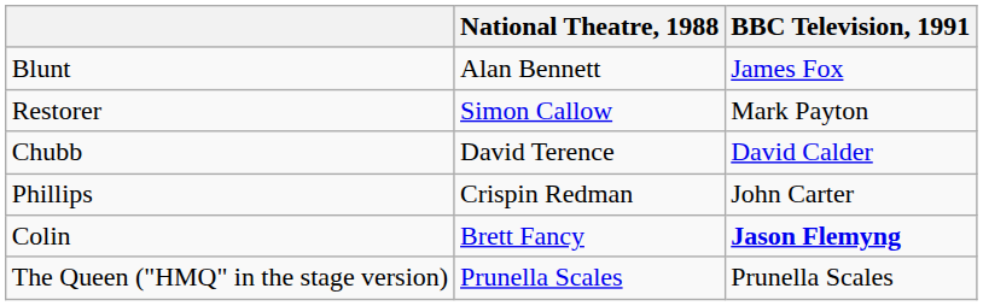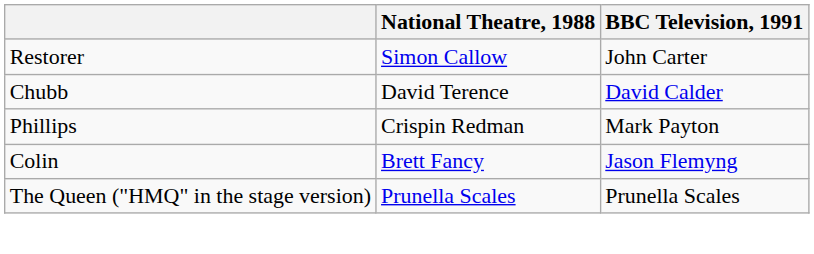- row: Blunt | Alan Bennett | James Fox
Restorer | BBC Television, 1991: Mark Payton -> John Carter
Phillips | BBC Television, 1991: John Carter -> Mark Payton
Colin | BBC Television, 1991: bold -> normal
